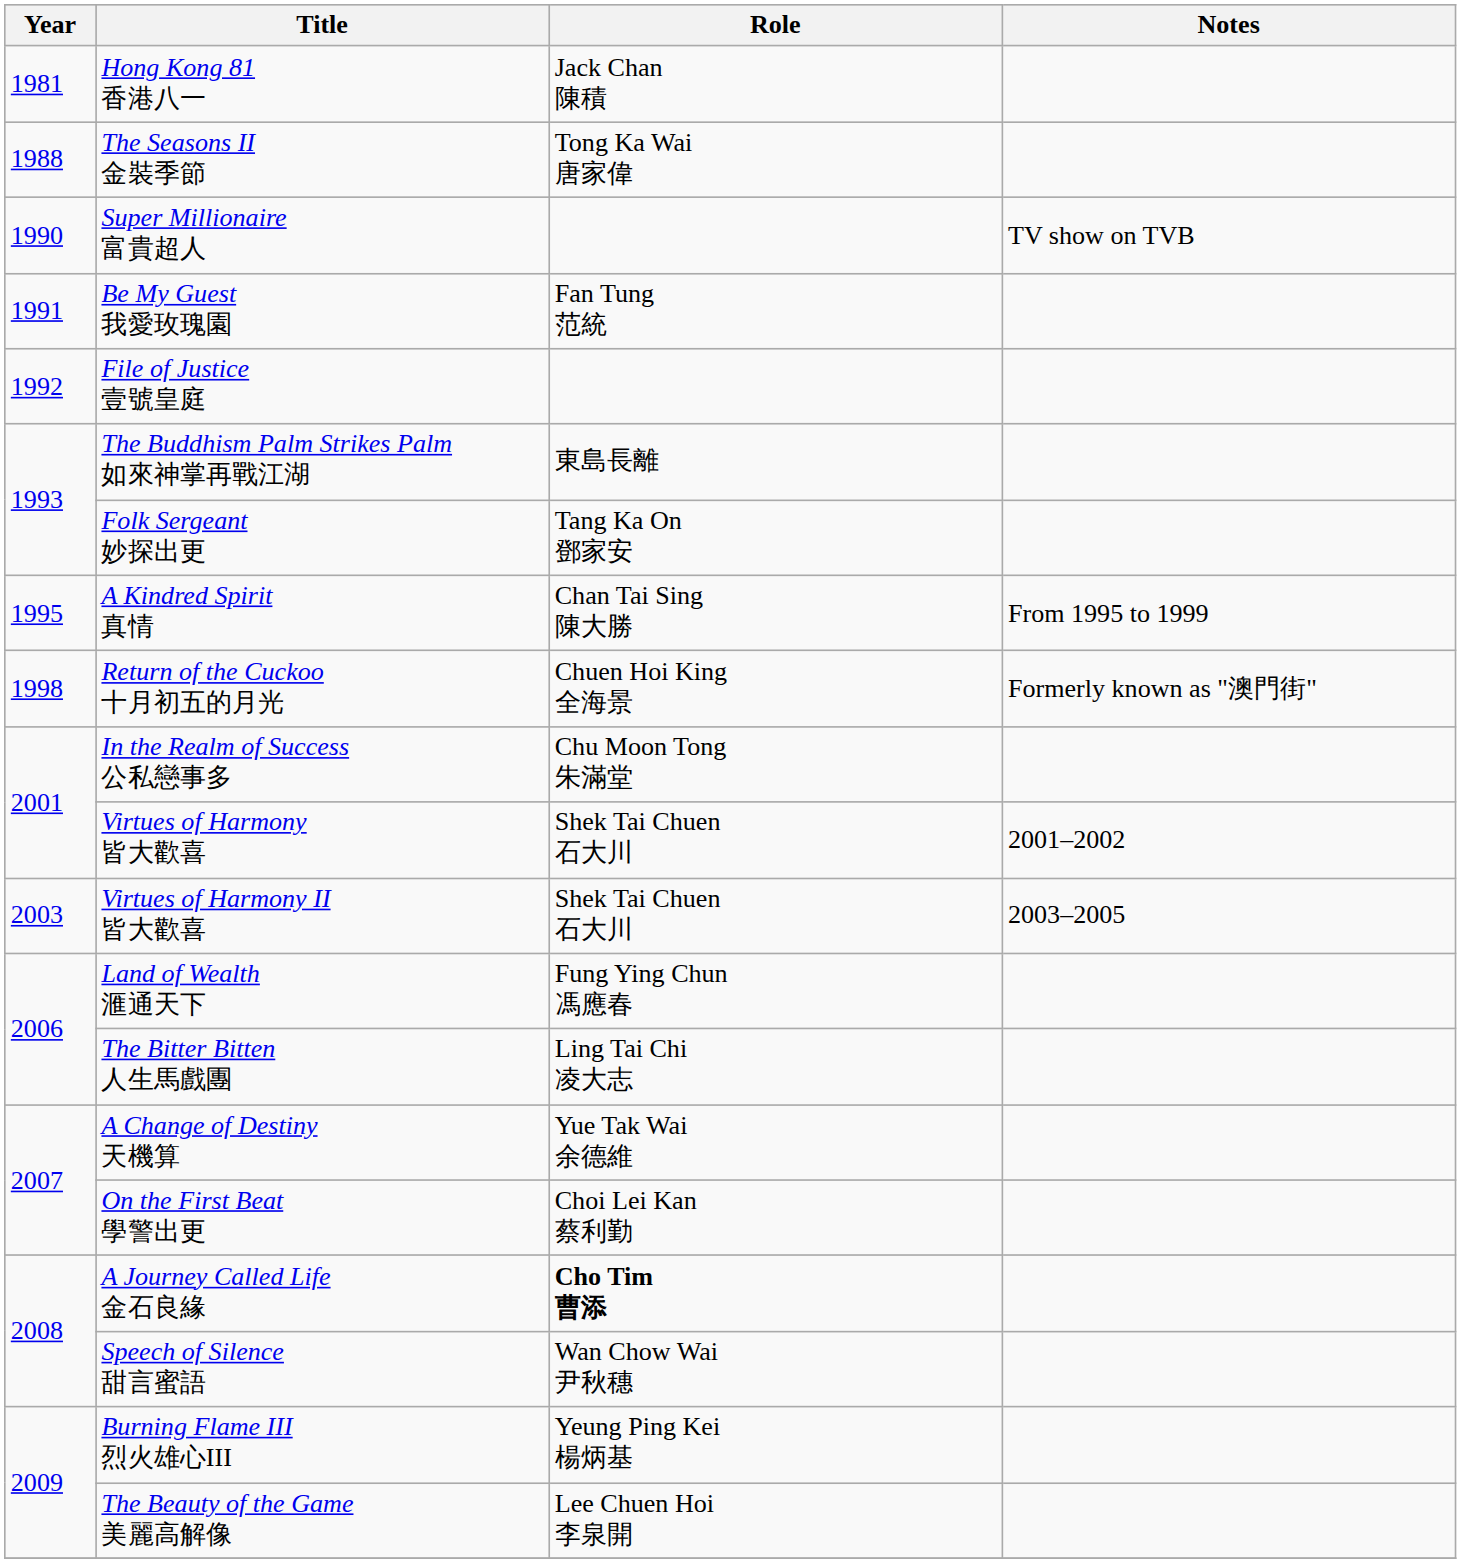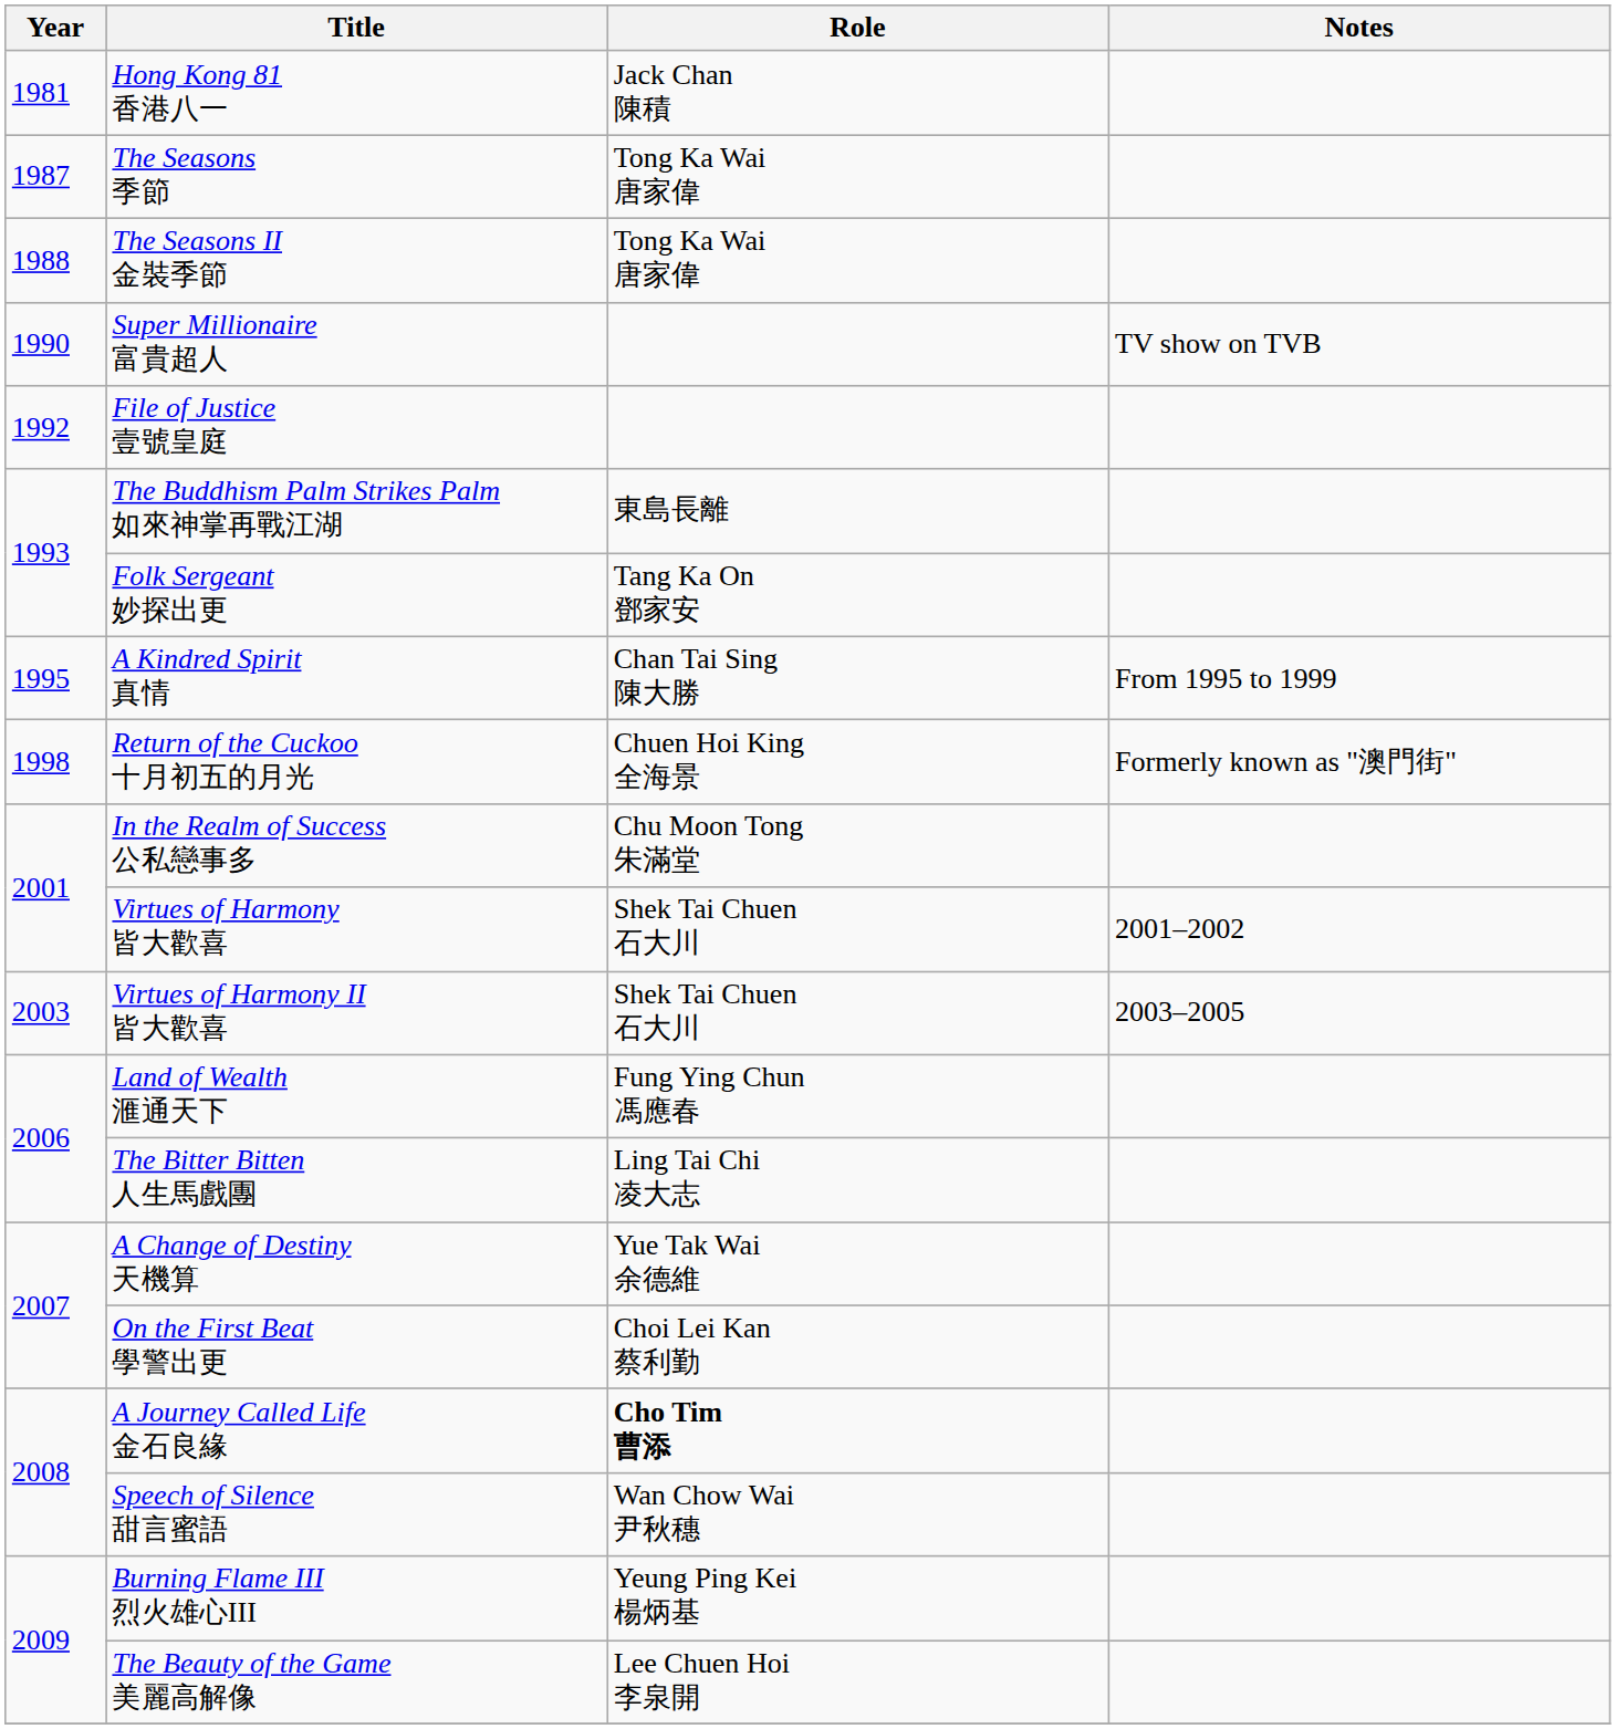+ row: 1987 | The Seasons 季節 | Tong Ka Wai 唐家偉
- row: 1991 | Be My Guest 我愛玫瑰園 | Fan Tung 范統
